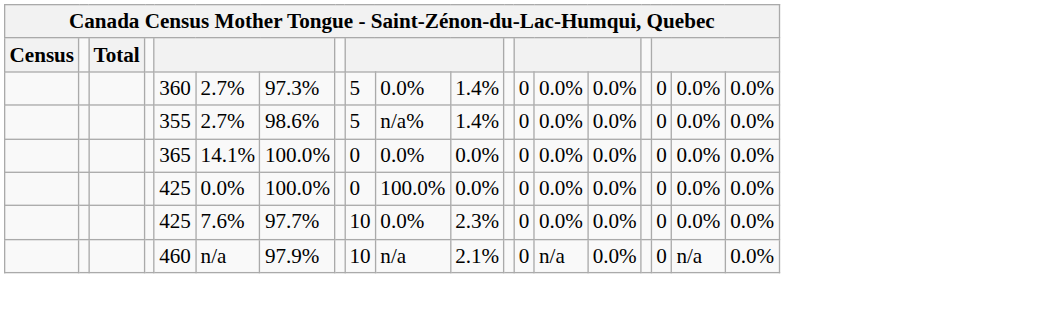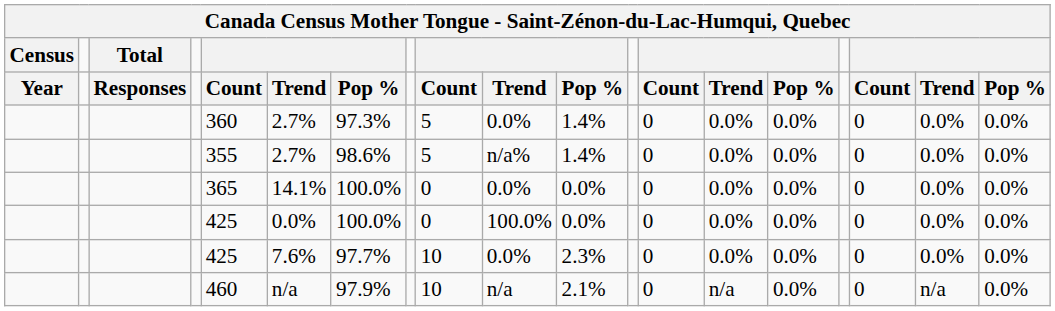+ row: Year | Responses | Count | Trend | Pop % | Count | Trend | Pop % | Count | Trend | Pop % | Count | Trend | Pop %
